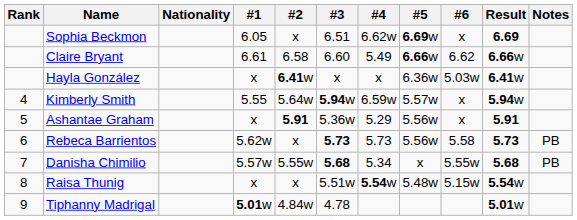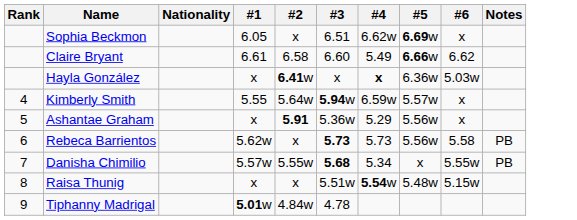- column: Result | 6.69 | 6.66w | 6.41w | 5.94w | 5.91 | 5.73 | 5.68 | 5.54w | 5.01w
Hayla González | #4: normal -> bold
